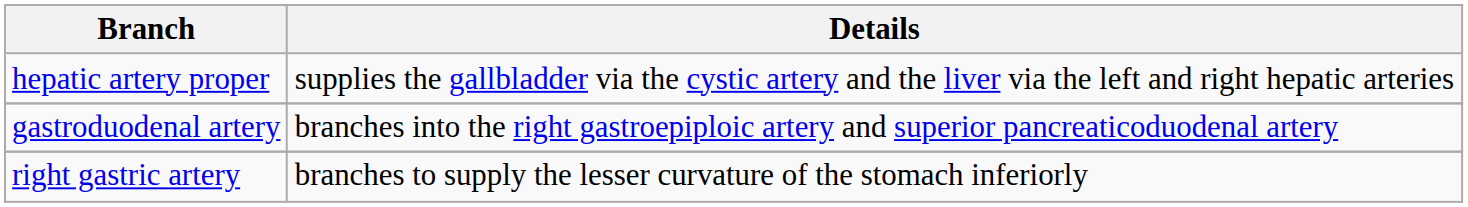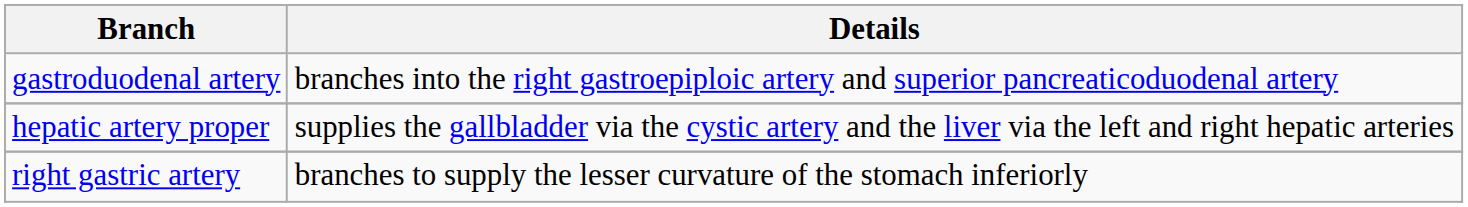rows swapped: hepatic artery proper <-> gastroduodenal artery
